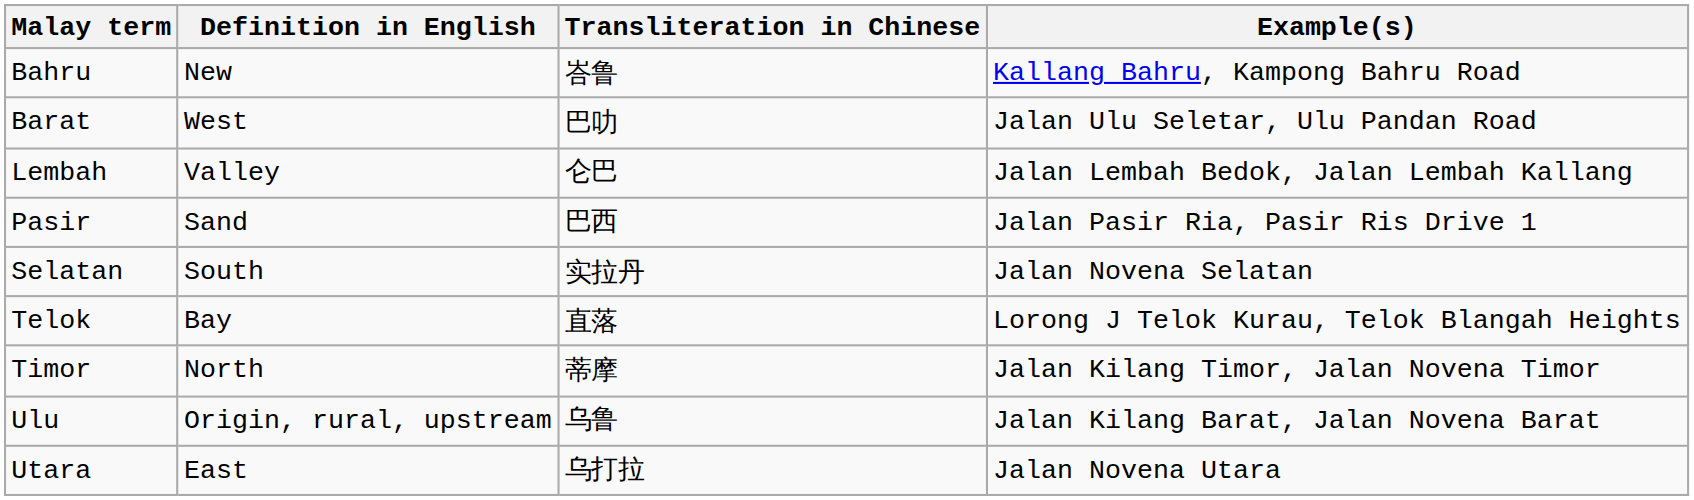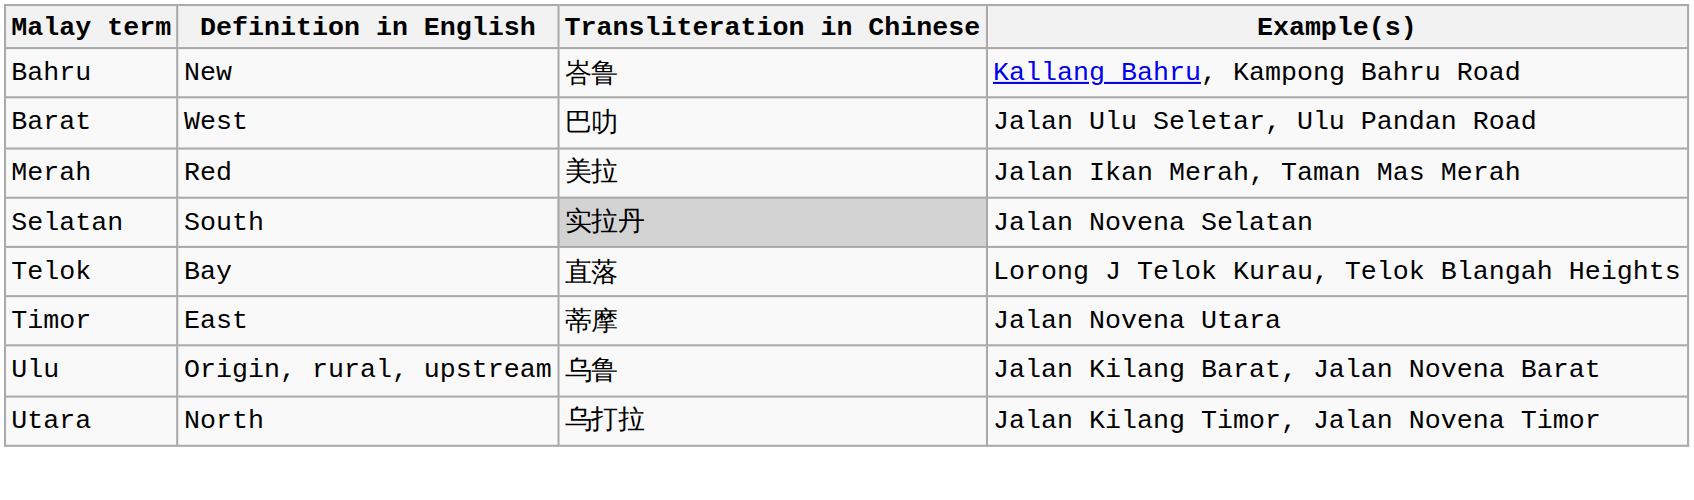- row: Lembah | Valley | 仑巴 | Jalan Lembah Bedok, Jalan Lembah Kallang
+ row: Merah | Red | 美拉 | Jalan Ikan Merah, Taman Mas Merah
- row: Pasir | Sand | 巴西 | Jalan Pasir Ria, Pasir Ris Drive 1
Selatan | Transliteration in Chinese: no background -> lightgrey background
Timor | Definition in English: North -> East
Timor | Example(s): Jalan Kilang Timor, Jalan Novena Timor -> Jalan Novena Utara
Utara | Definition in English: East -> North
Utara | Example(s): Jalan Novena Utara -> Jalan Kilang Timor, Jalan Novena Timor
